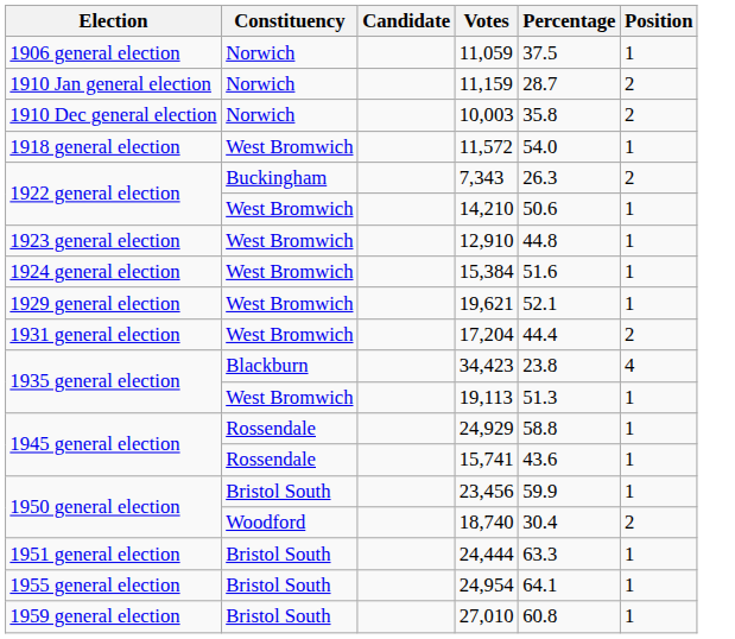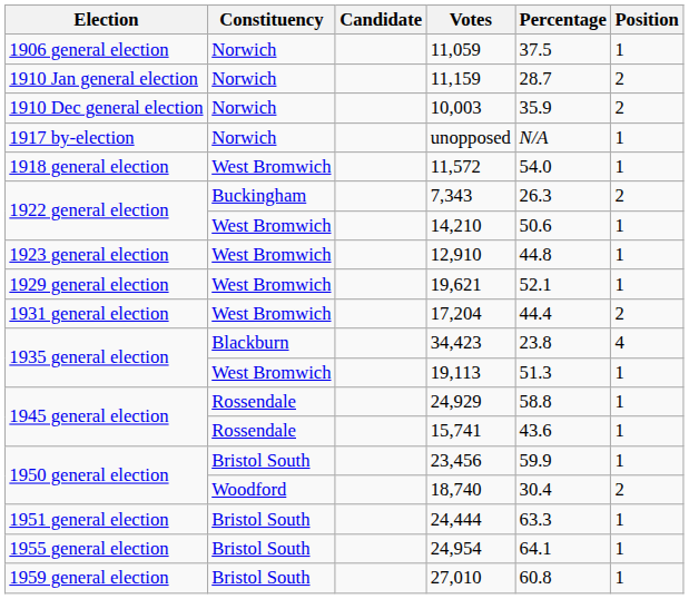10,003 | Percentage: 35.8 -> 35.9
+ row: 1917 by-election | Norwich | unopposed | N/A | 1
- row: 1924 general election | West Bromwich | 15,384 | 51.6 | 1
